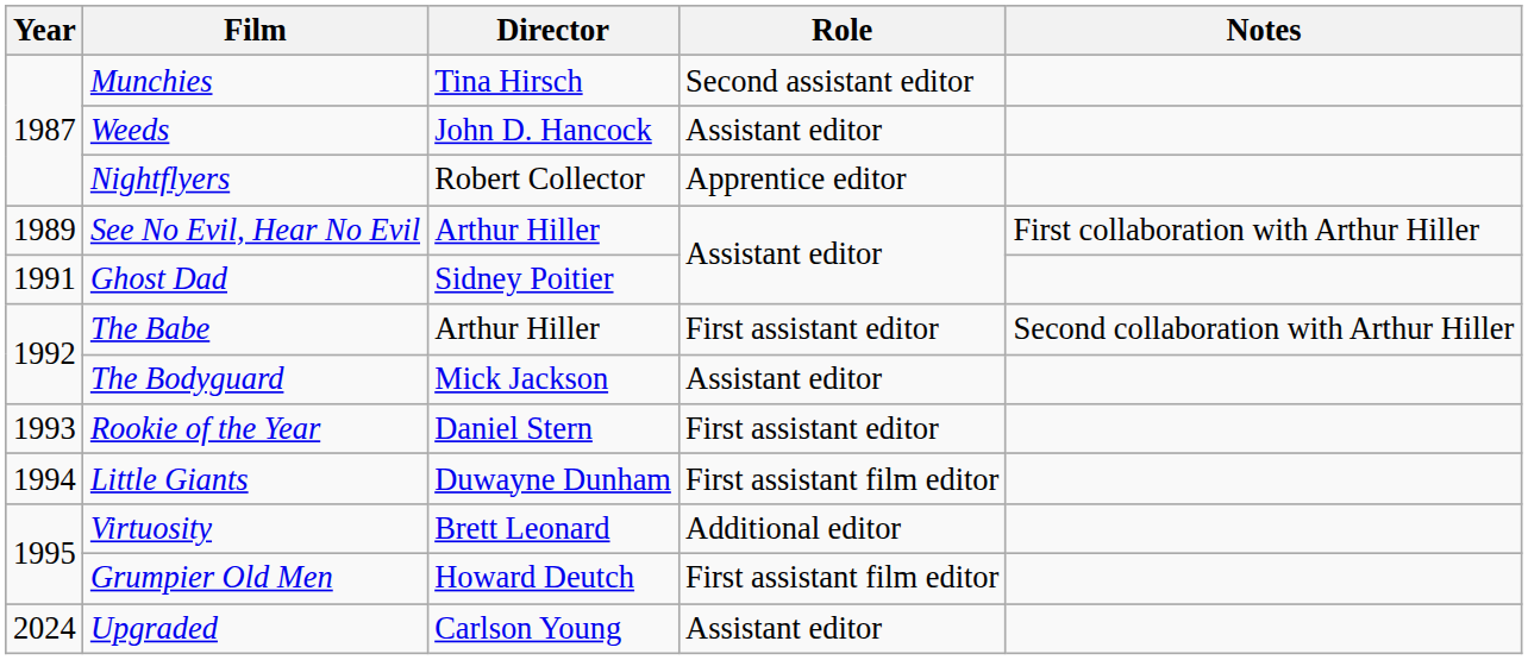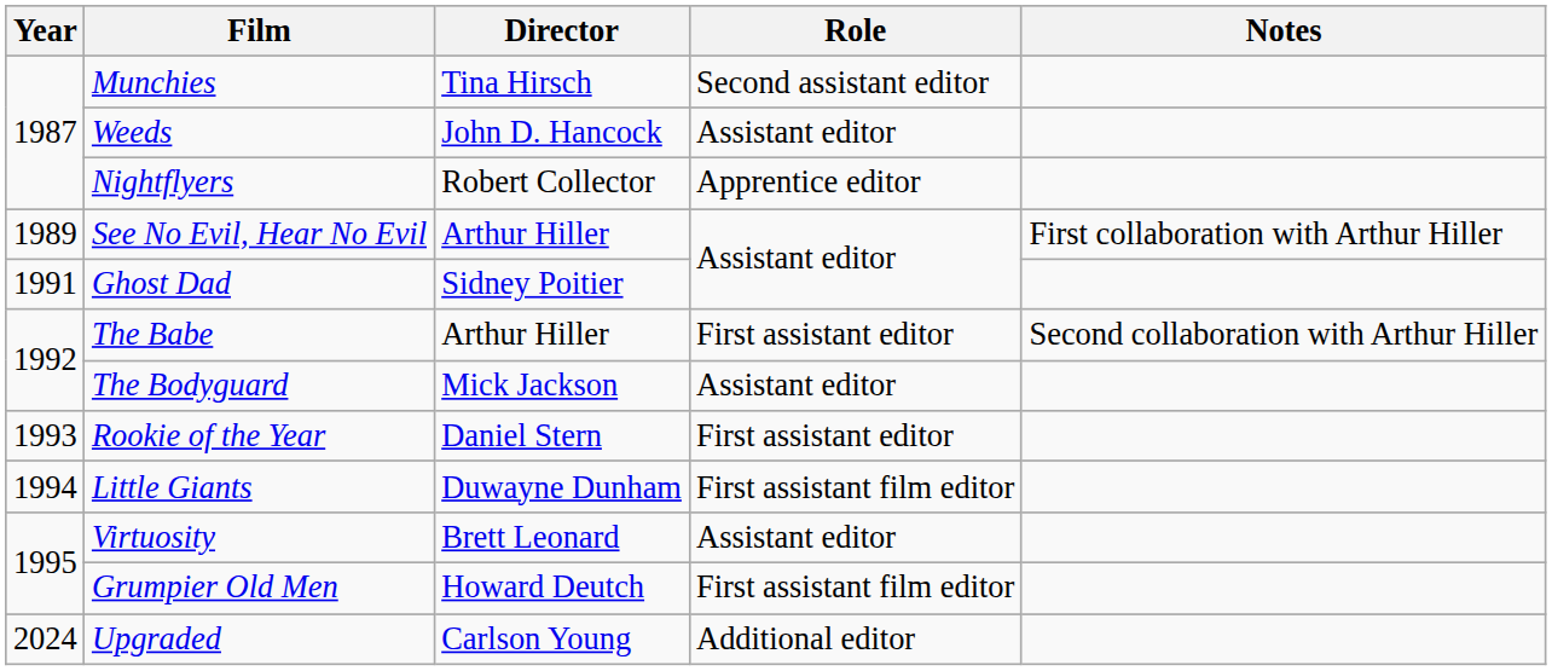Virtuosity | Role: Additional editor -> Assistant editor
Upgraded | Role: Assistant editor -> Additional editor
